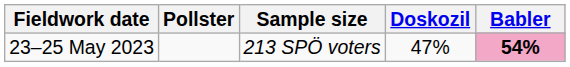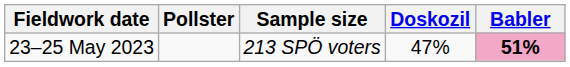23–25 May 2023 | Babler: 54% -> 51%
